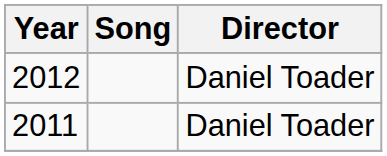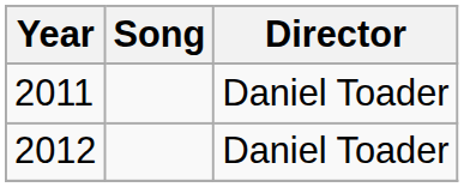rows swapped: 2011 <-> 2012
